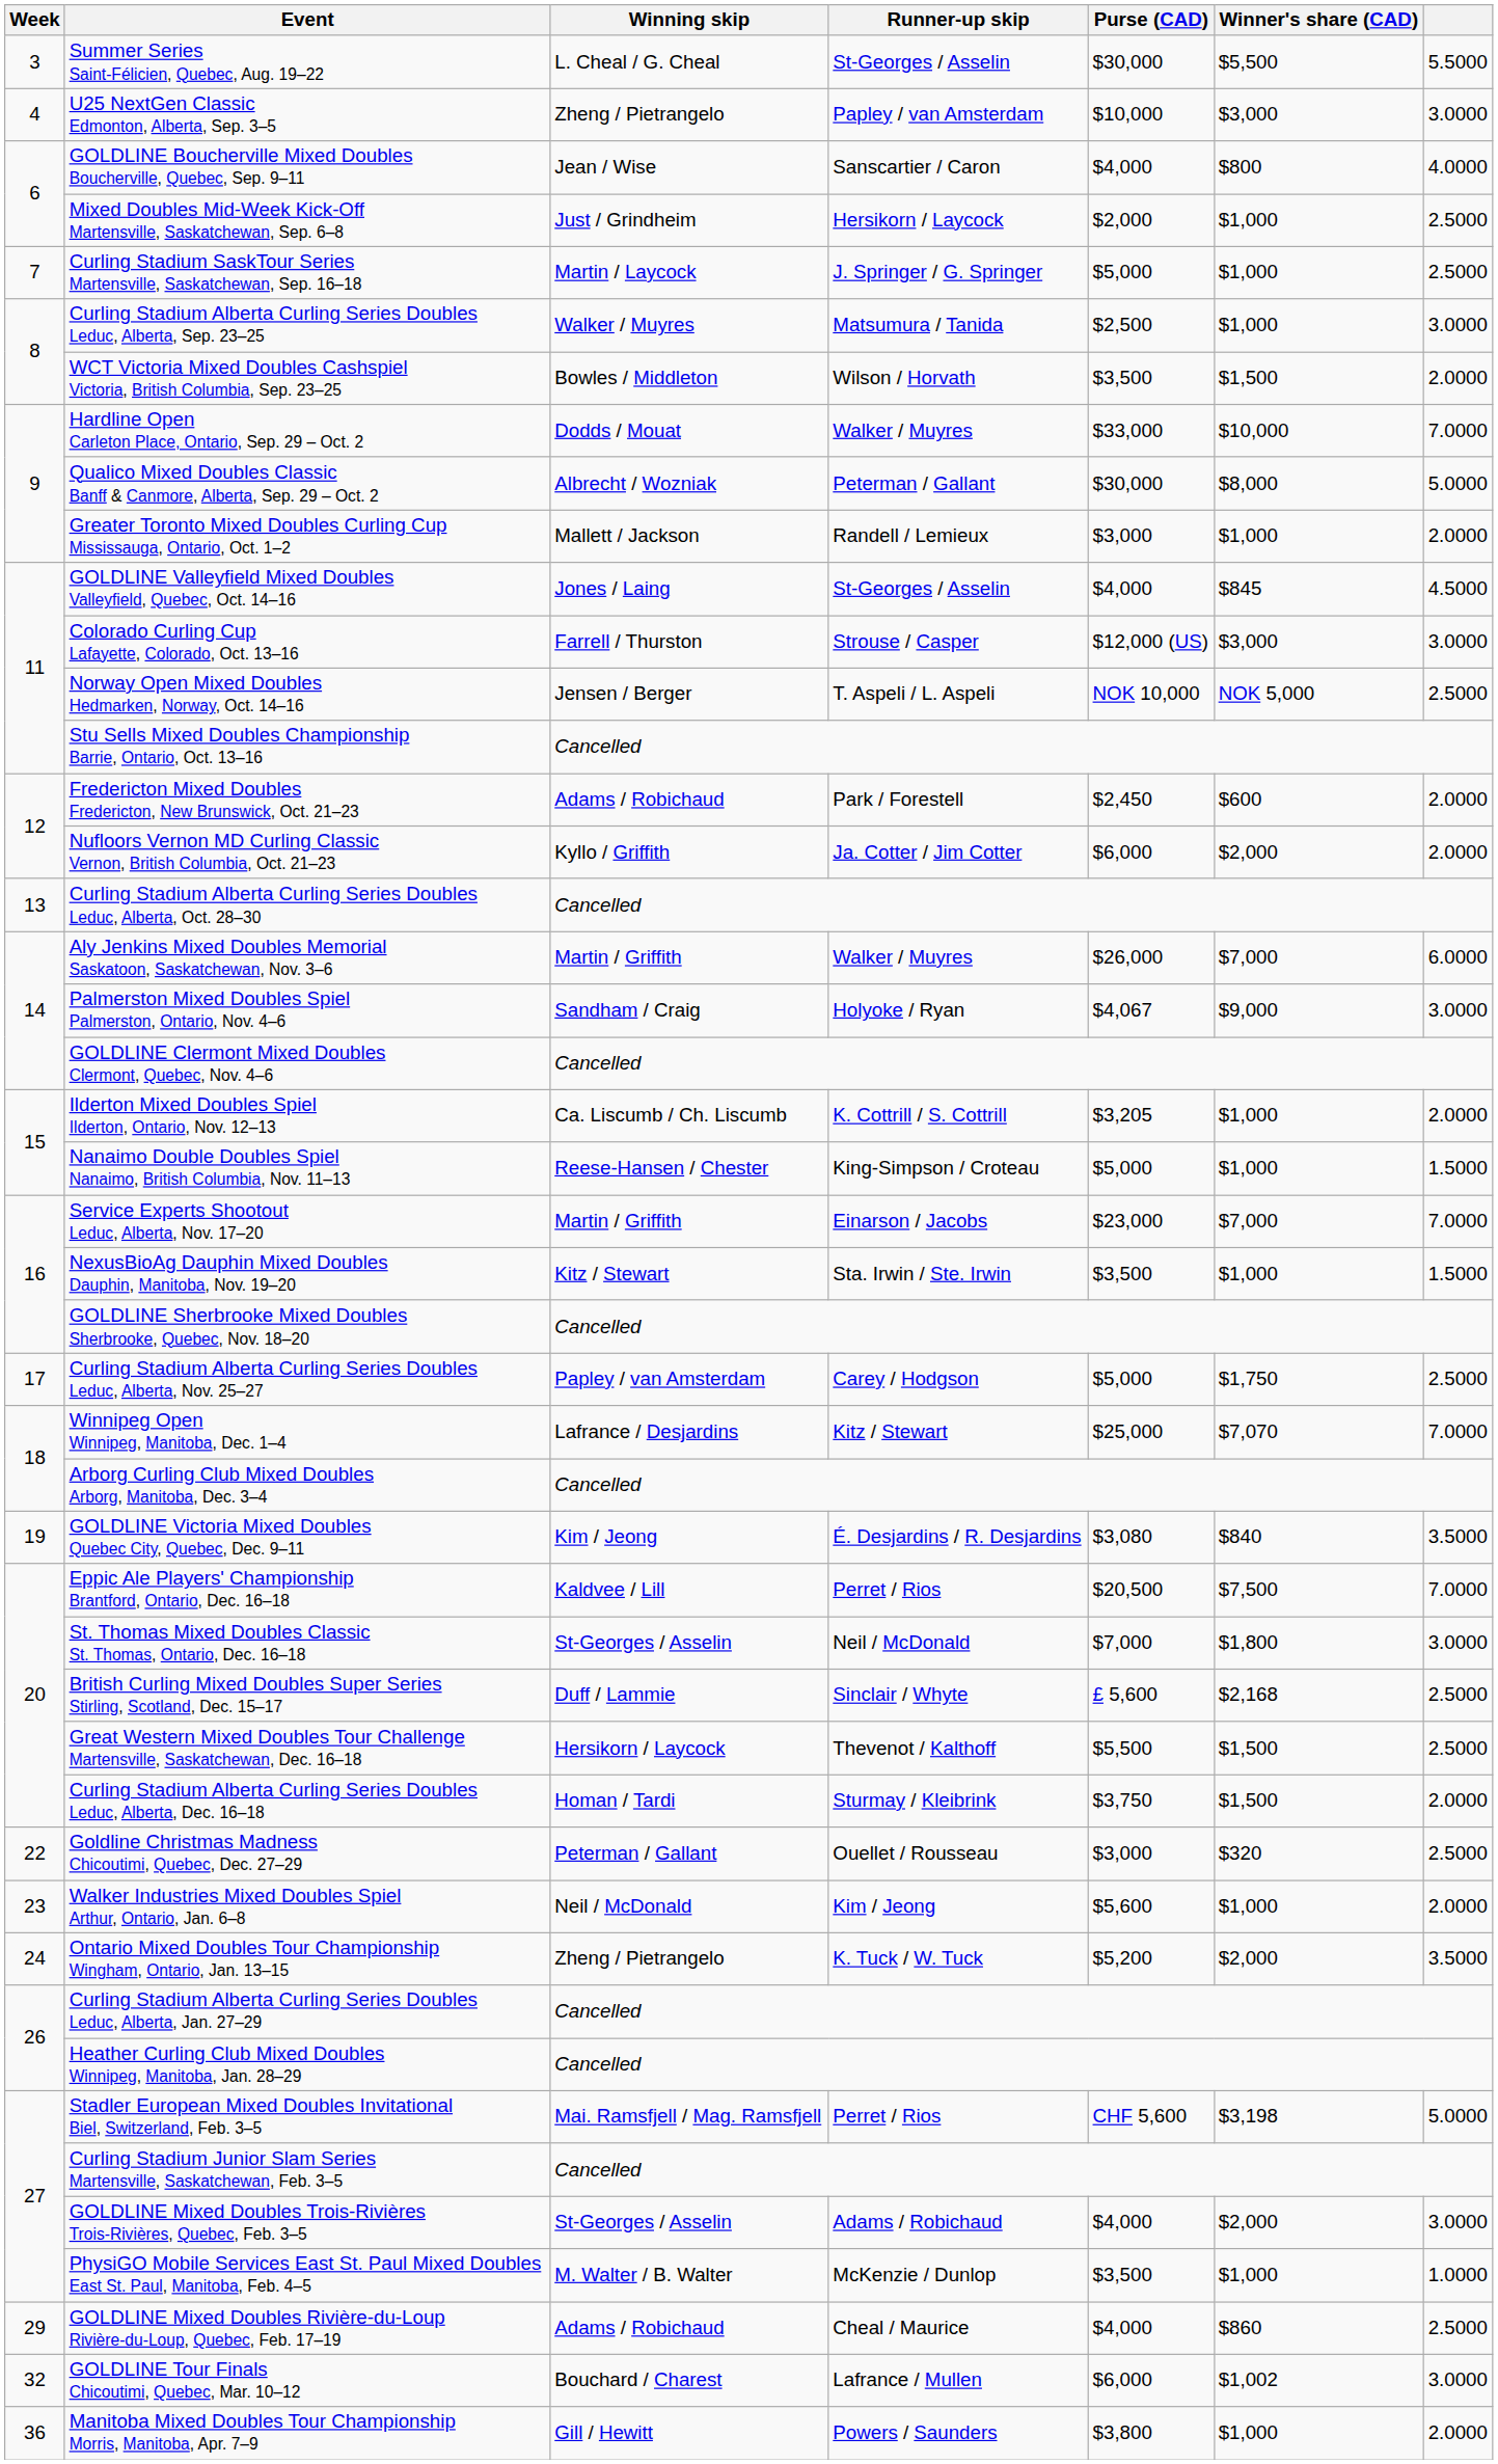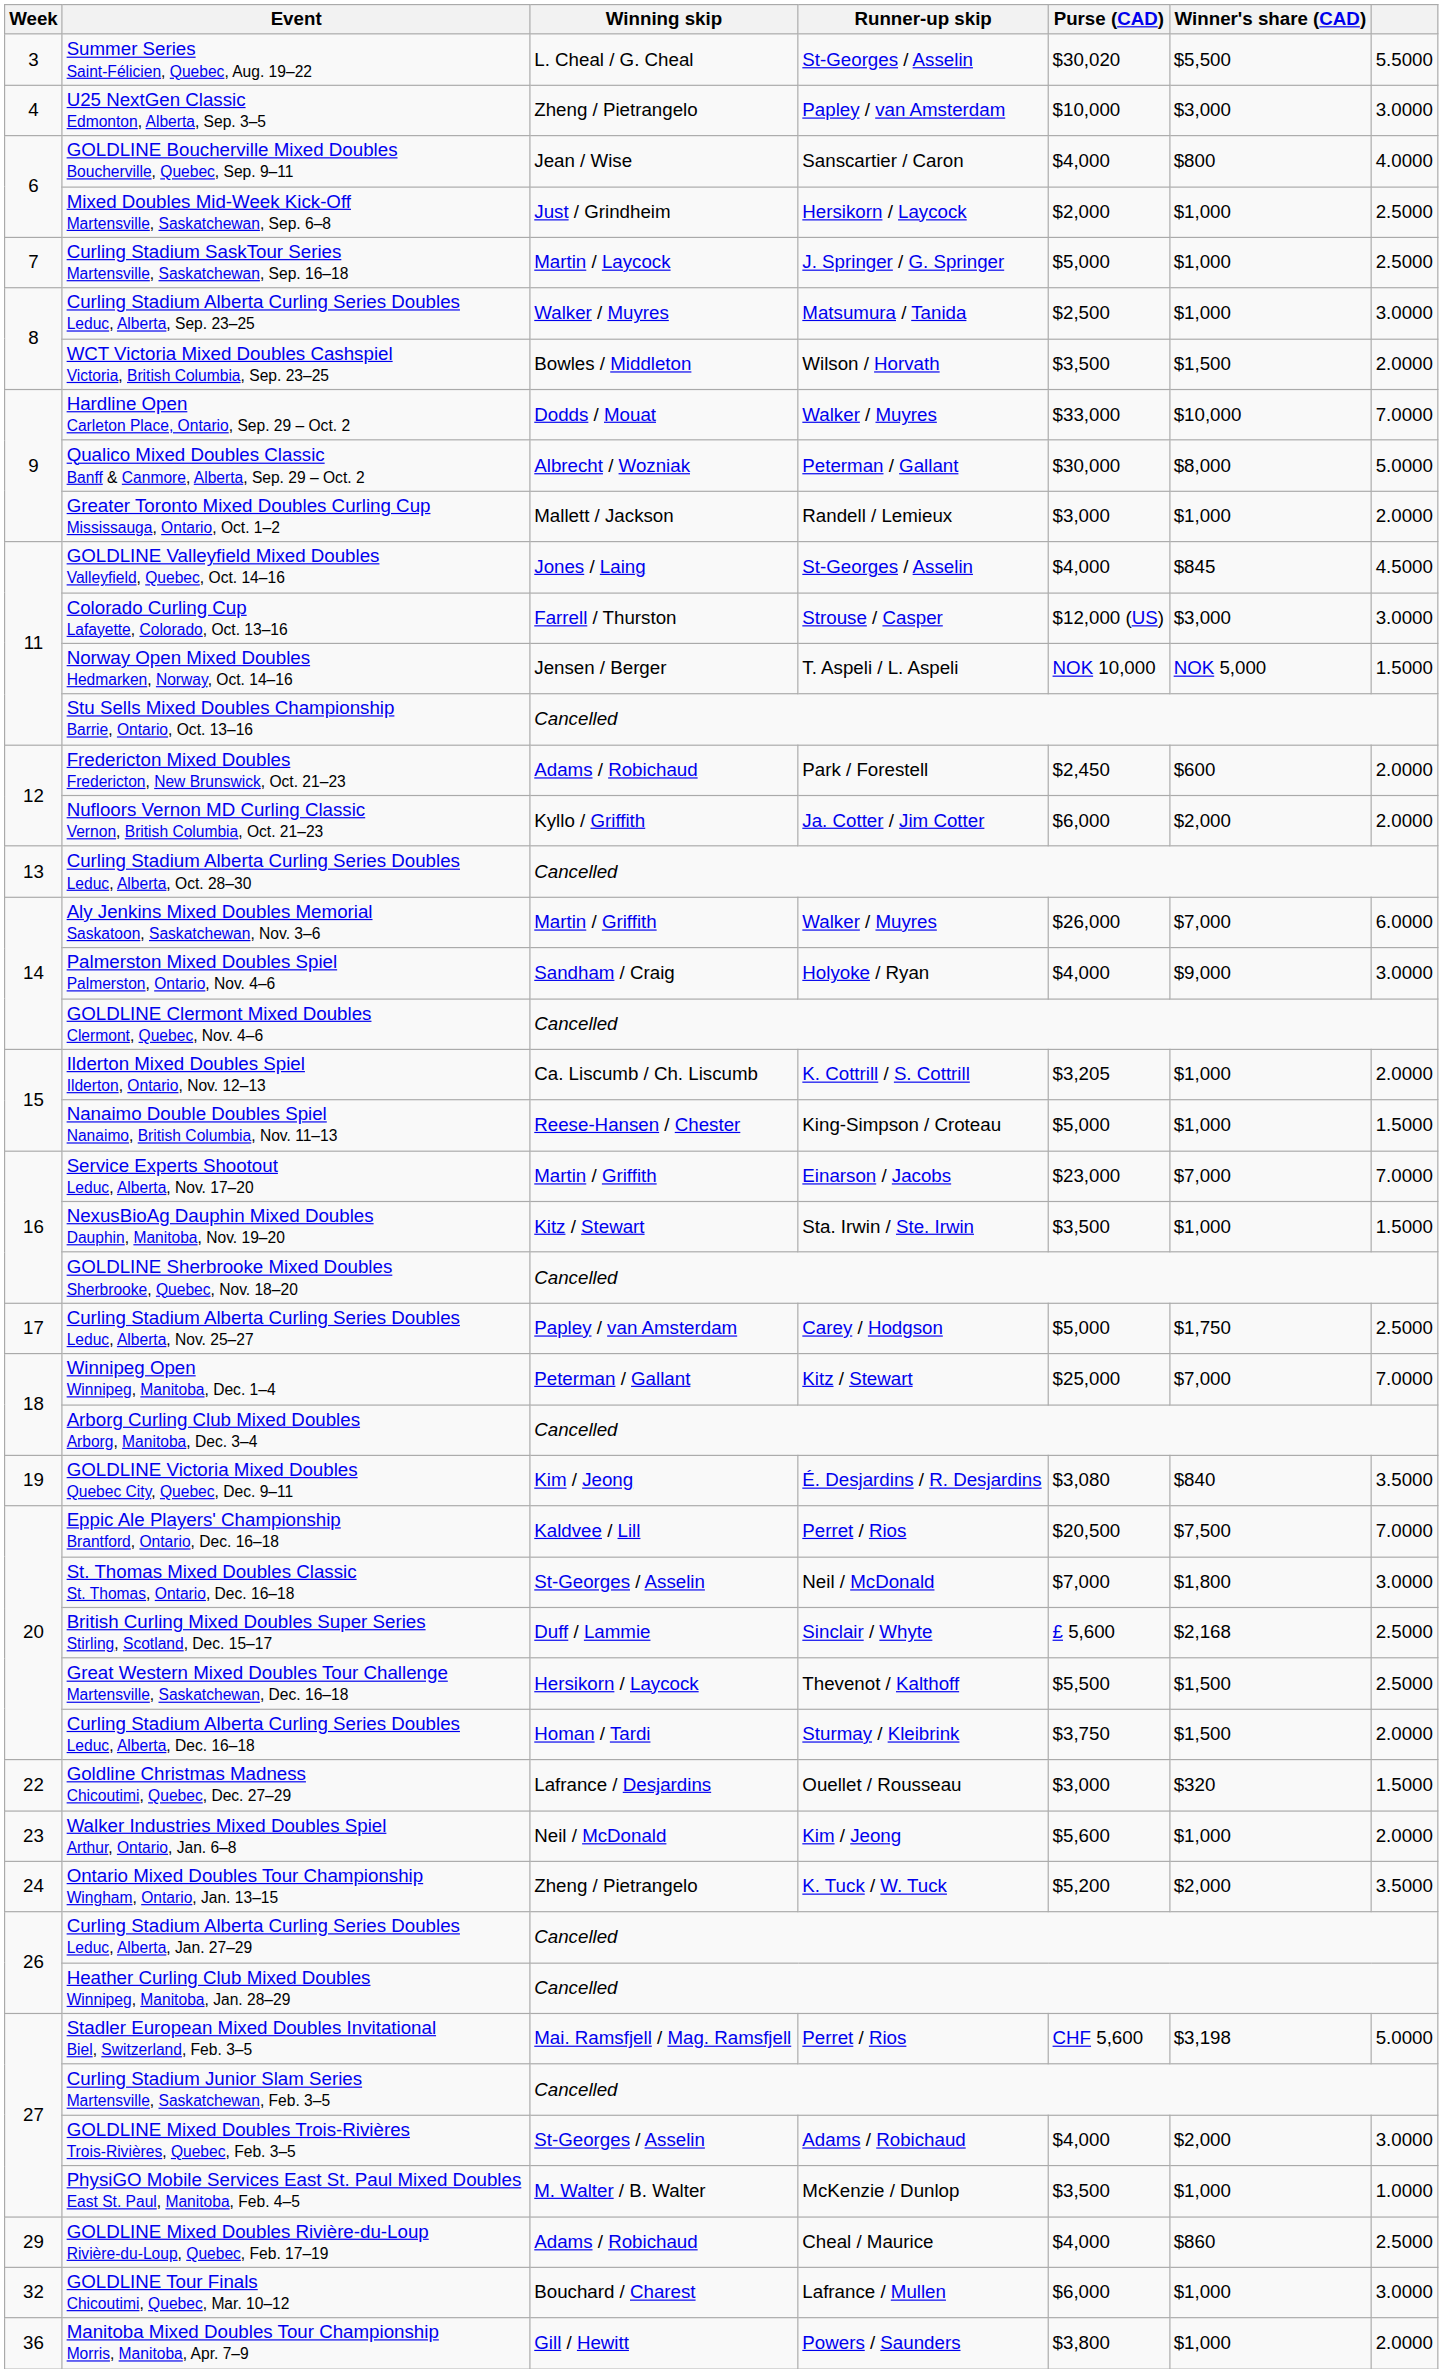Summer Series Saint-Félicien, Quebec, Aug. 19–22 | Purse (CAD): $30,000 -> $30,020
Norway Open Mixed Doubles Hedmarken, Norway, Oct. 14–16 | column 7: 2.5000 -> 1.5000
Palmerston Mixed Doubles Spiel Palmerston, Ontario, Nov. 4–6 | Purse (CAD): $4,067 -> $4,000
Winnipeg Open Winnipeg, Manitoba, Dec. 1–4 | Winning skip: Lafrance / Desjardins -> Peterman / Gallant
Winnipeg Open Winnipeg, Manitoba, Dec. 1–4 | Winner's share (CAD): $7,070 -> $7,000
Goldline Christmas Madness Chicoutimi, Quebec, Dec. 27–29 | Winning skip: Peterman / Gallant -> Lafrance / Desjardins
Goldline Christmas Madness Chicoutimi, Quebec, Dec. 27–29 | column 7: 2.5000 -> 1.5000
GOLDLINE Tour Finals Chicoutimi, Quebec, Mar. 10–12 | Winner's share (CAD): $1,002 -> $1,000
